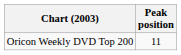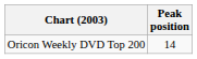Oricon Weekly DVD Top 200 | Peak position: 11 -> 14
